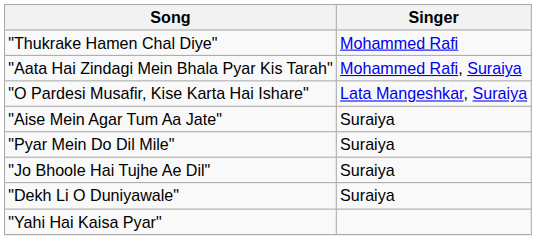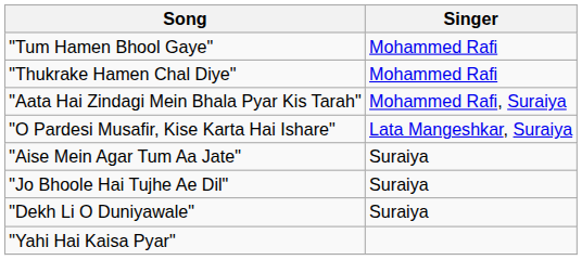+ row: "Tum Hamen Bhool Gaye" | Mohammed Rafi
- row: "Pyar Mein Do Dil Mile" | Suraiya
